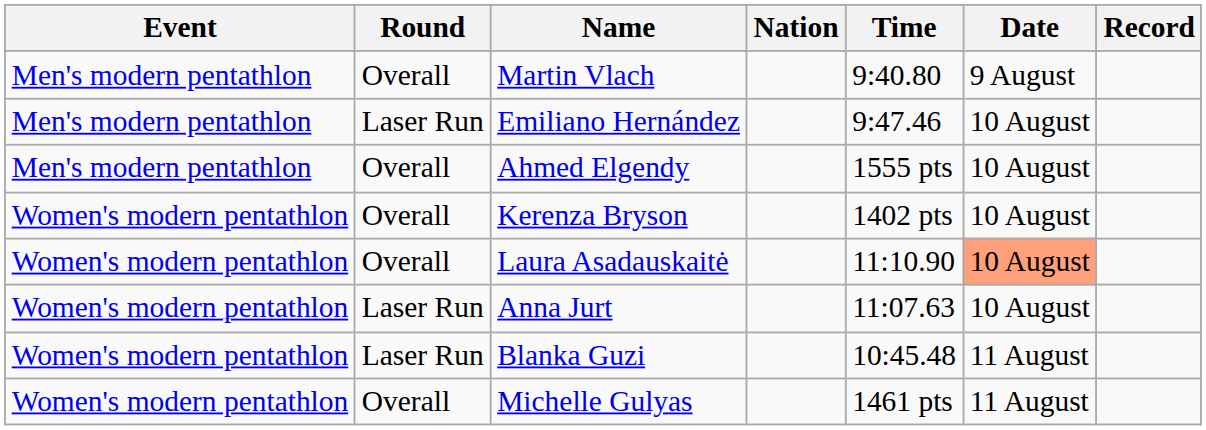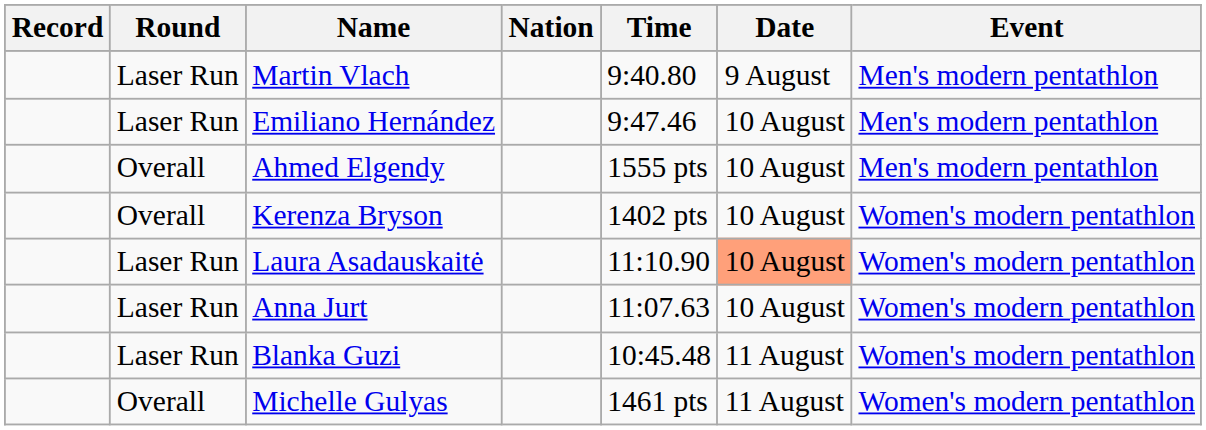columns swapped: Event <-> Record
Martin Vlach | Round: Overall -> Laser Run
Laura Asadauskaitė | Round: Overall -> Laser Run
